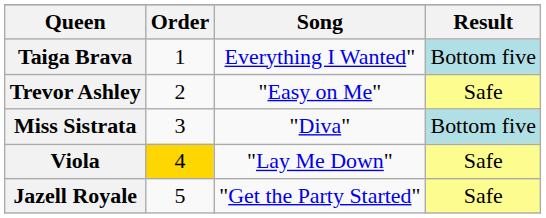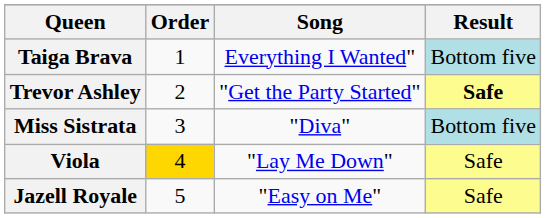Trevor Ashley | Song: "Easy on Me" -> "Get the Party Started"
Trevor Ashley | Result: normal -> bold
Jazell Royale | Song: "Get the Party Started" -> "Easy on Me"
